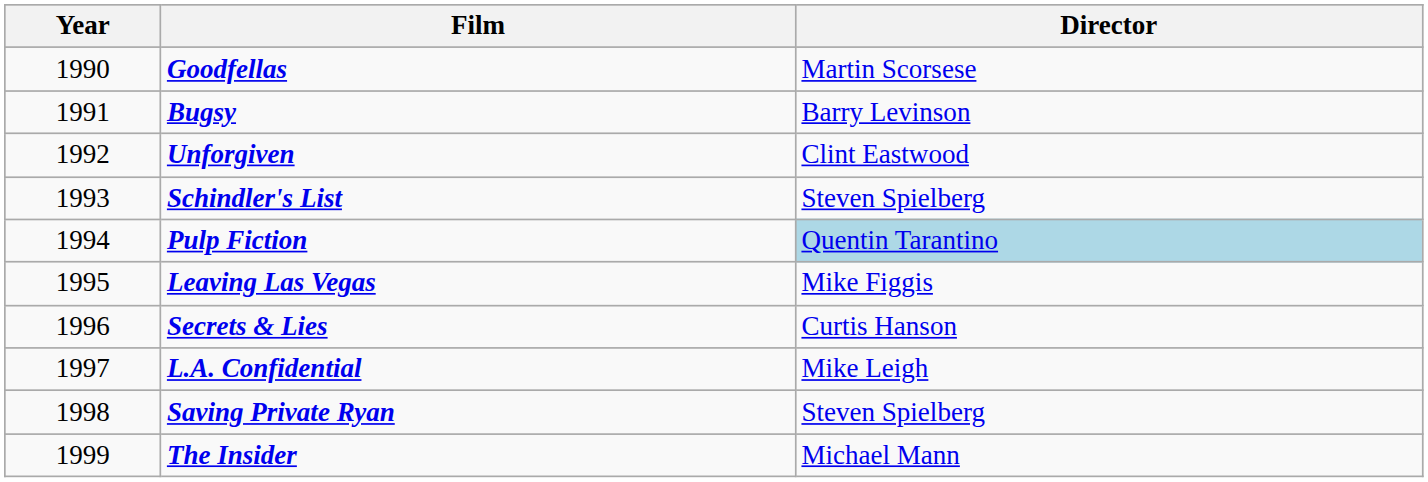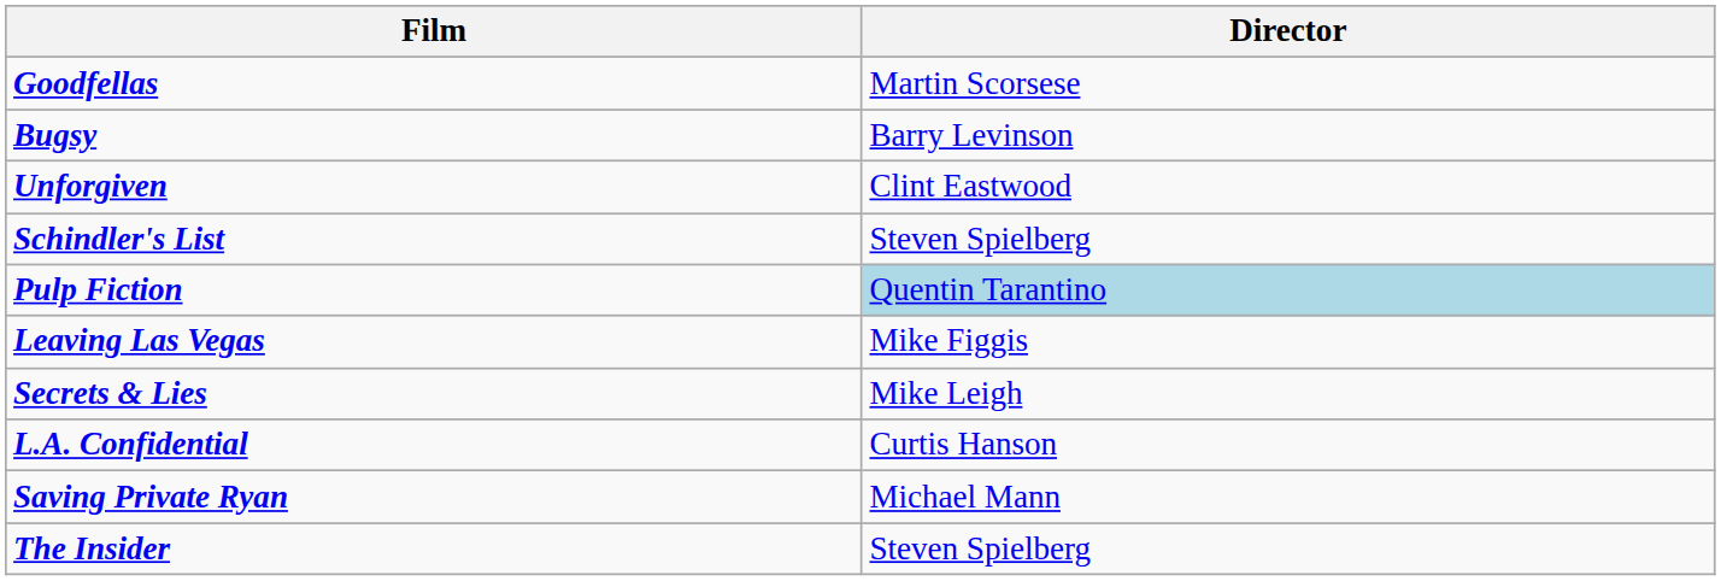- column: Year | 1990 | 1991 | 1992 | 1993 | 1994 | 1995 | 1996 | 1997 | 1998 | 1999
Secrets & Lies | Director: Curtis Hanson -> Mike Leigh
L.A. Confidential | Director: Mike Leigh -> Curtis Hanson
Saving Private Ryan | Director: Steven Spielberg -> Michael Mann
The Insider | Director: Michael Mann -> Steven Spielberg
